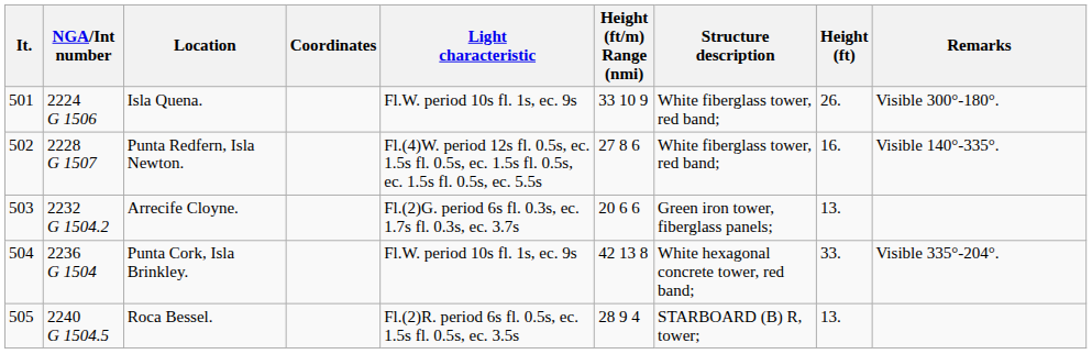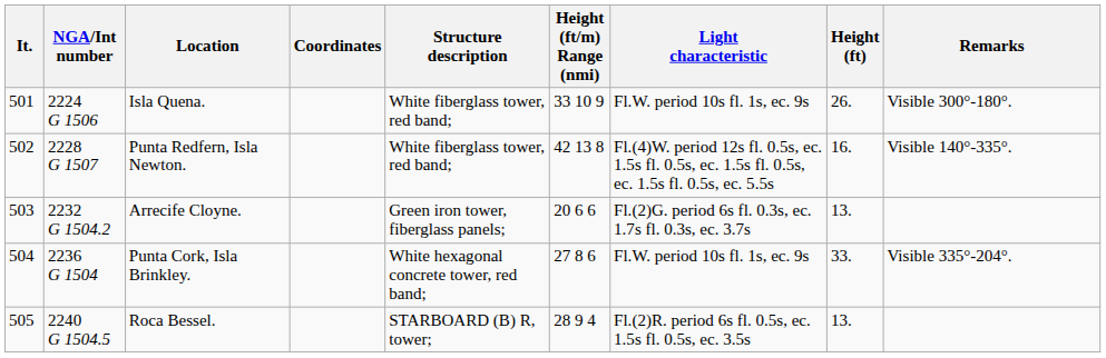columns swapped: Light characteristic <-> Structure description
Punta Redfern, Isla Newton. | Height (ft/m) Range (nmi): 27 8 6 -> 42 13 8
Punta Cork, Isla Brinkley. | Height (ft/m) Range (nmi): 42 13 8 -> 27 8 6
